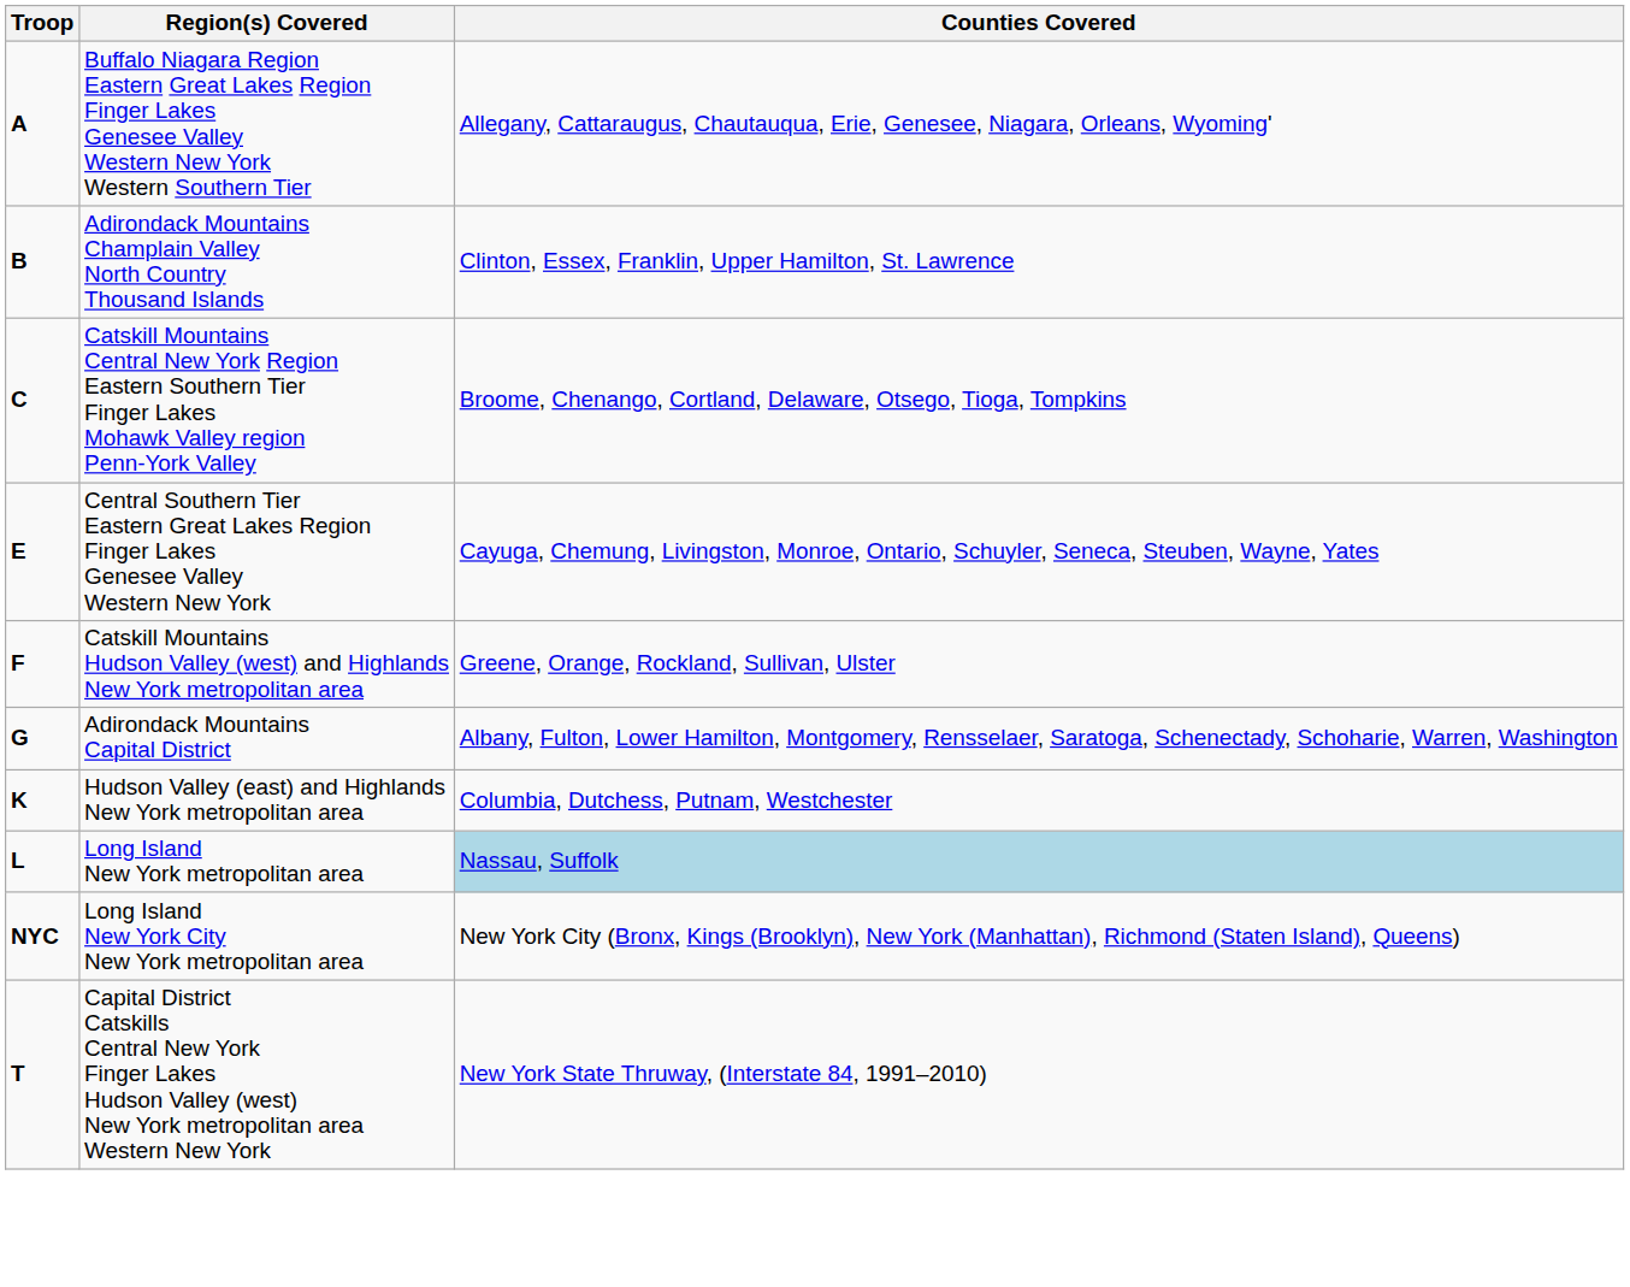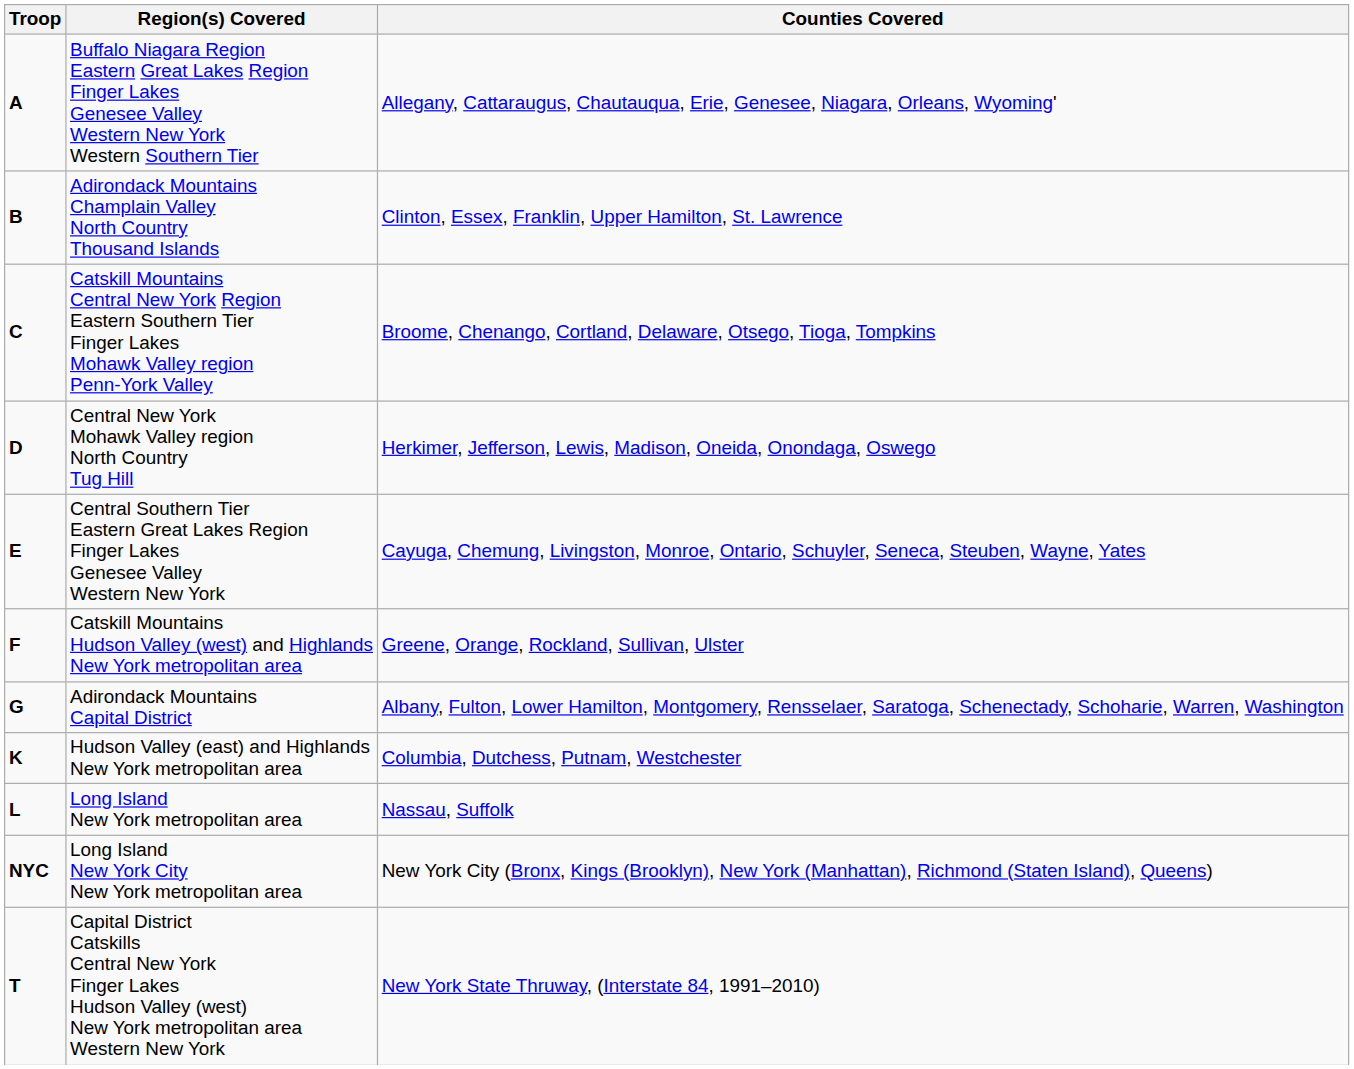+ row: D | Central New York Mohawk Valley region North Country Tug Hill | Herkimer, Jefferson, Lewis, Madison, Oneida, Onondaga, Oswego
Long Island New York metropolitan area | Counties Covered: lightblue background -> no background
